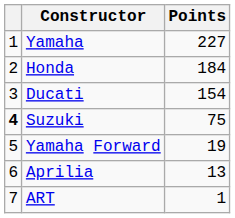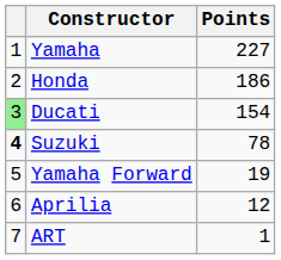Honda | Points: 184 -> 186
Ducati | column 1: no background -> lightgreen background
Suzuki | Points: 75 -> 78
Aprilia | Points: 13 -> 12
